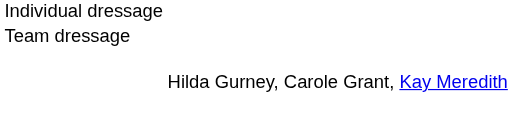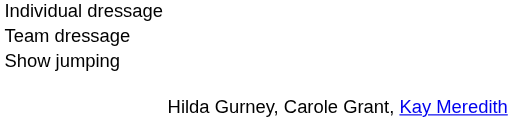+ row: Show jumping
